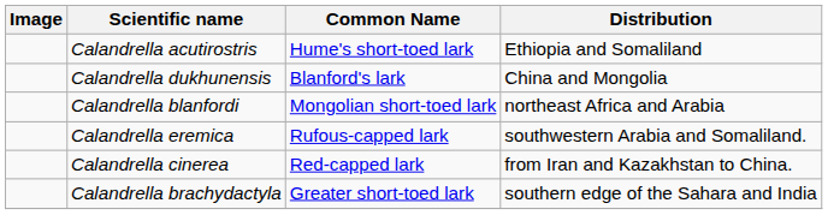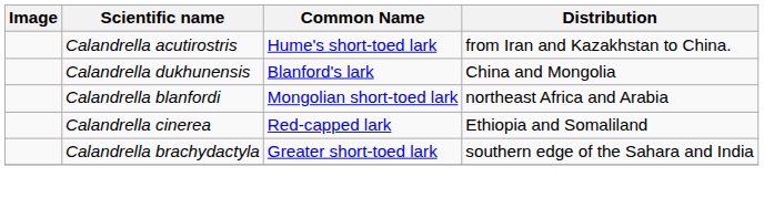Calandrella acutirostris | Distribution: Ethiopia and Somaliland -> from Iran and Kazakhstan to China.
- row: Calandrella eremica | Rufous-capped lark | southwestern Arabia and Somaliland.
Calandrella cinerea | Distribution: from Iran and Kazakhstan to China. -> Ethiopia and Somaliland
